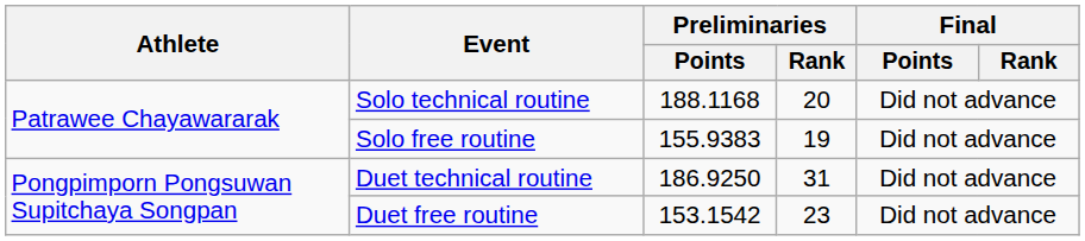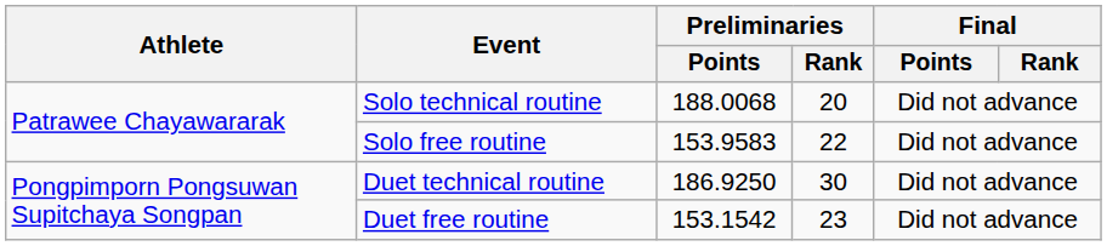Solo technical routine | Preliminaries / Points: 188.1168 -> 188.0068
Solo free routine | Preliminaries / Points: 155.9383 -> 153.9583
Solo free routine | Preliminaries / Rank: 19 -> 22
Duet technical routine | Preliminaries / Rank: 31 -> 30
